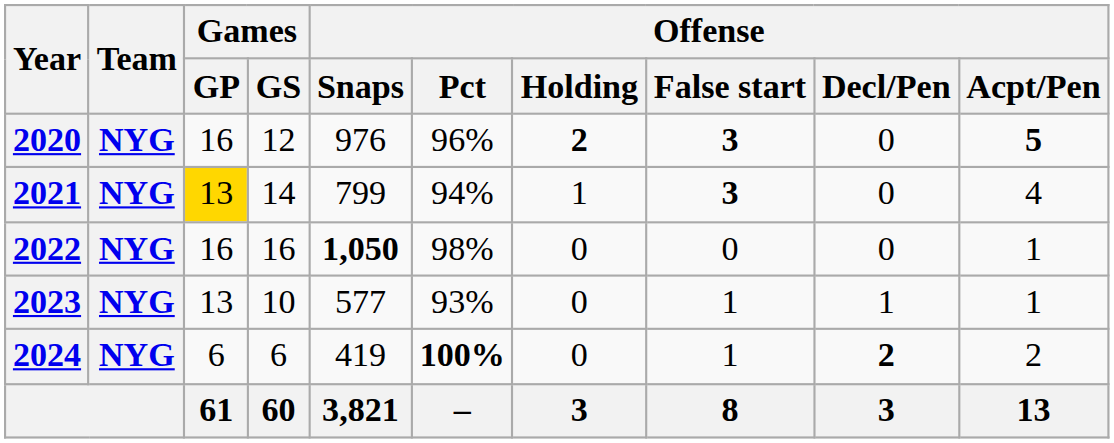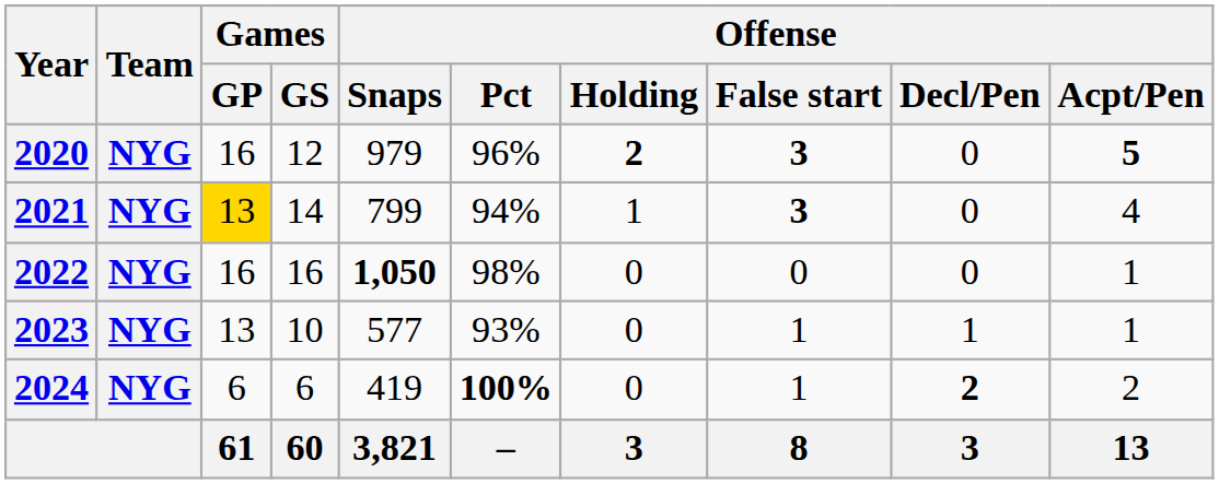2020 | Offense / Snaps: 976 -> 979
